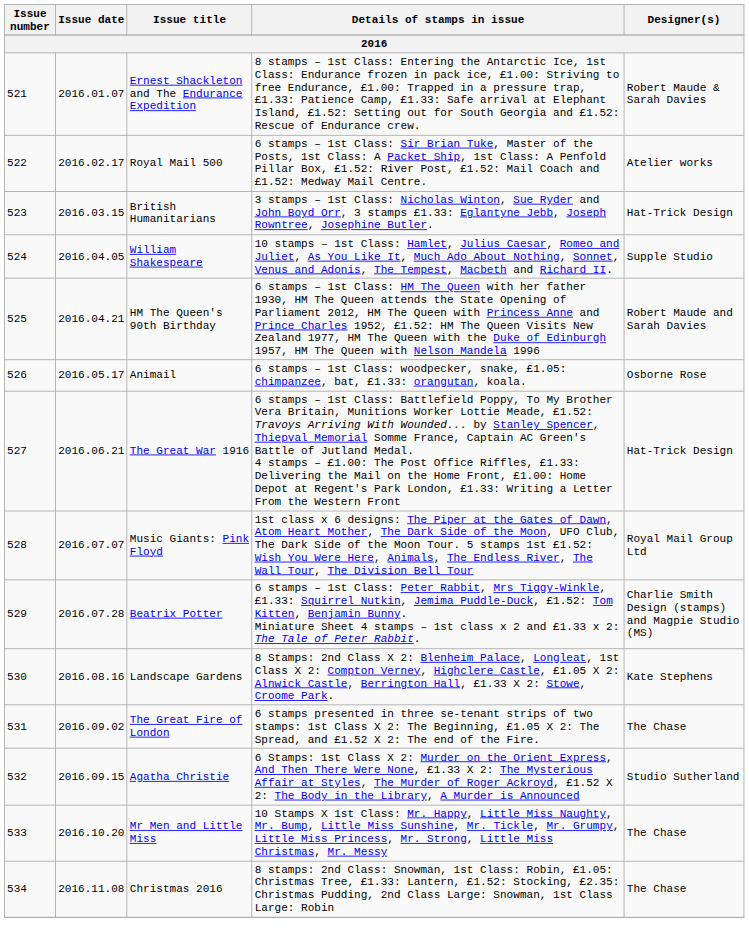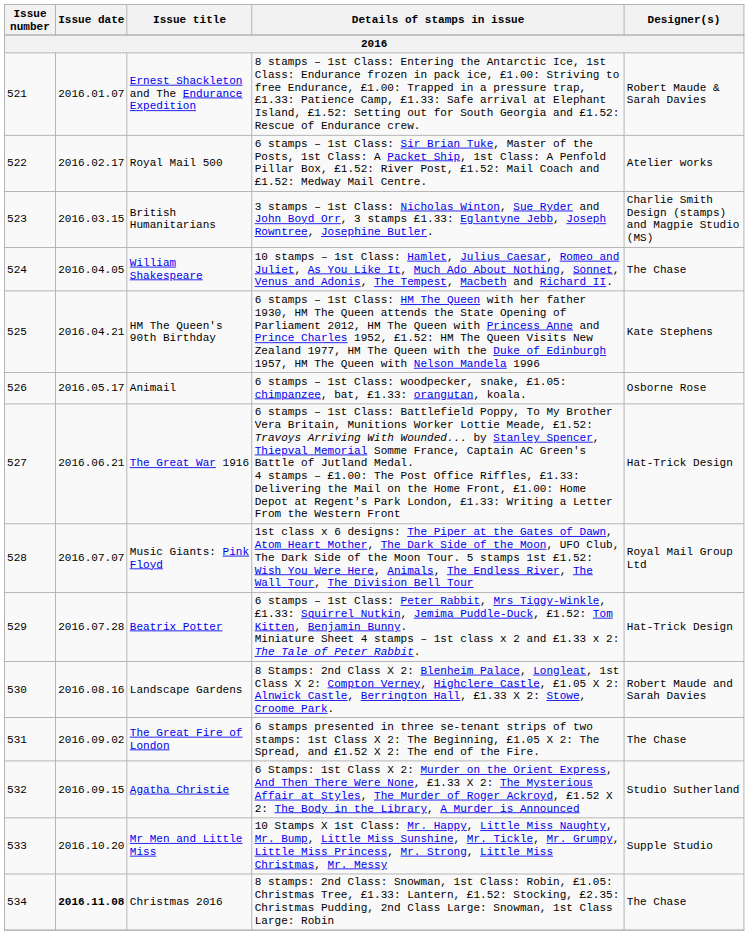British Humanitarians | Designer(s): Hat-Trick Design -> Charlie Smith Design (stamps) and Magpie Studio (MS)
William Shakespeare | Designer(s): Supple Studio -> The Chase
HM The Queen's 90th Birthday | Designer(s): Robert Maude and Sarah Davies -> Kate Stephens
Beatrix Potter | Designer(s): Charlie Smith Design (stamps) and Magpie Studio (MS) -> Hat-Trick Design
Landscape Gardens | Designer(s): Kate Stephens -> Robert Maude and Sarah Davies
Mr Men and Little Miss | Designer(s): The Chase -> Supple Studio
Christmas 2016 | Issue date: normal -> bold
